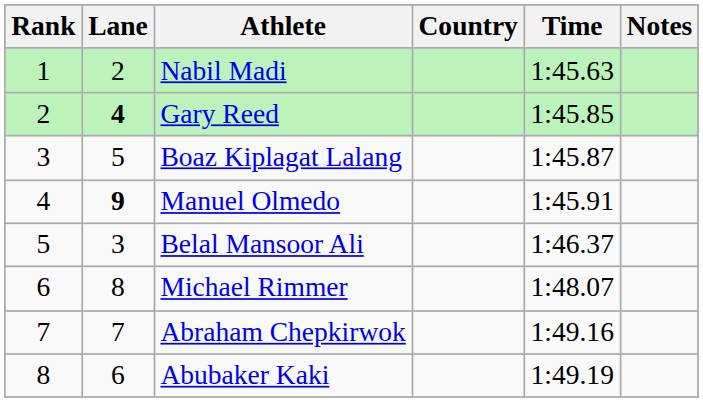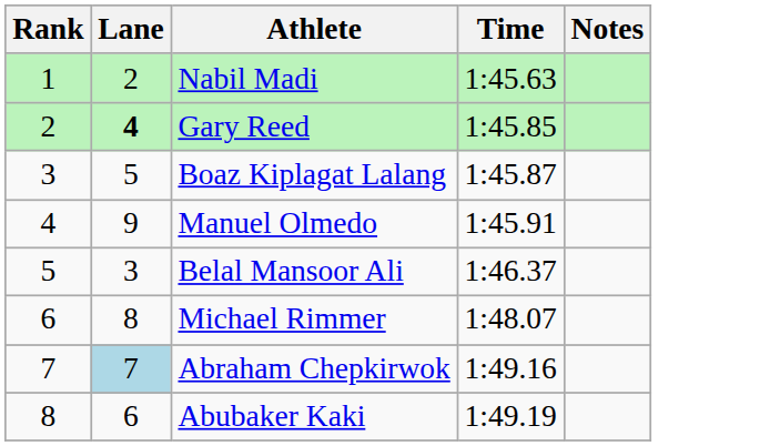- column: Country
Manuel Olmedo | Lane: bold -> normal
Abraham Chepkirwok | Lane: no background -> lightblue background
